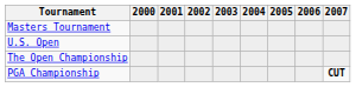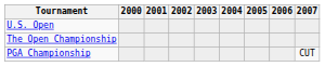- row: Masters Tournament
PGA Championship | 2007: bold -> normal
